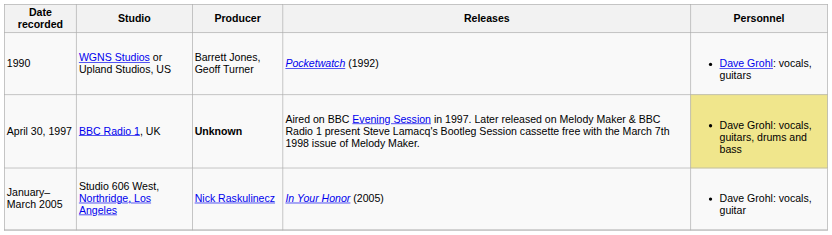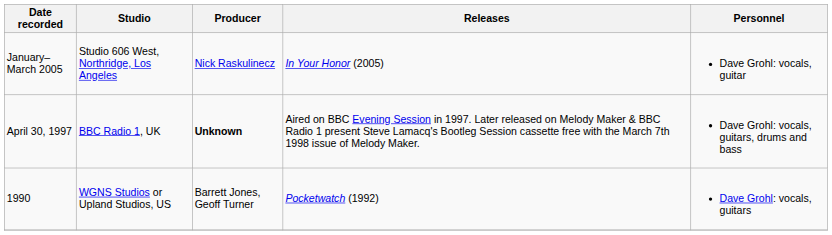rows swapped: 1990 <-> January–March 2005
April 30, 1997 | Personnel: khaki background -> no background
